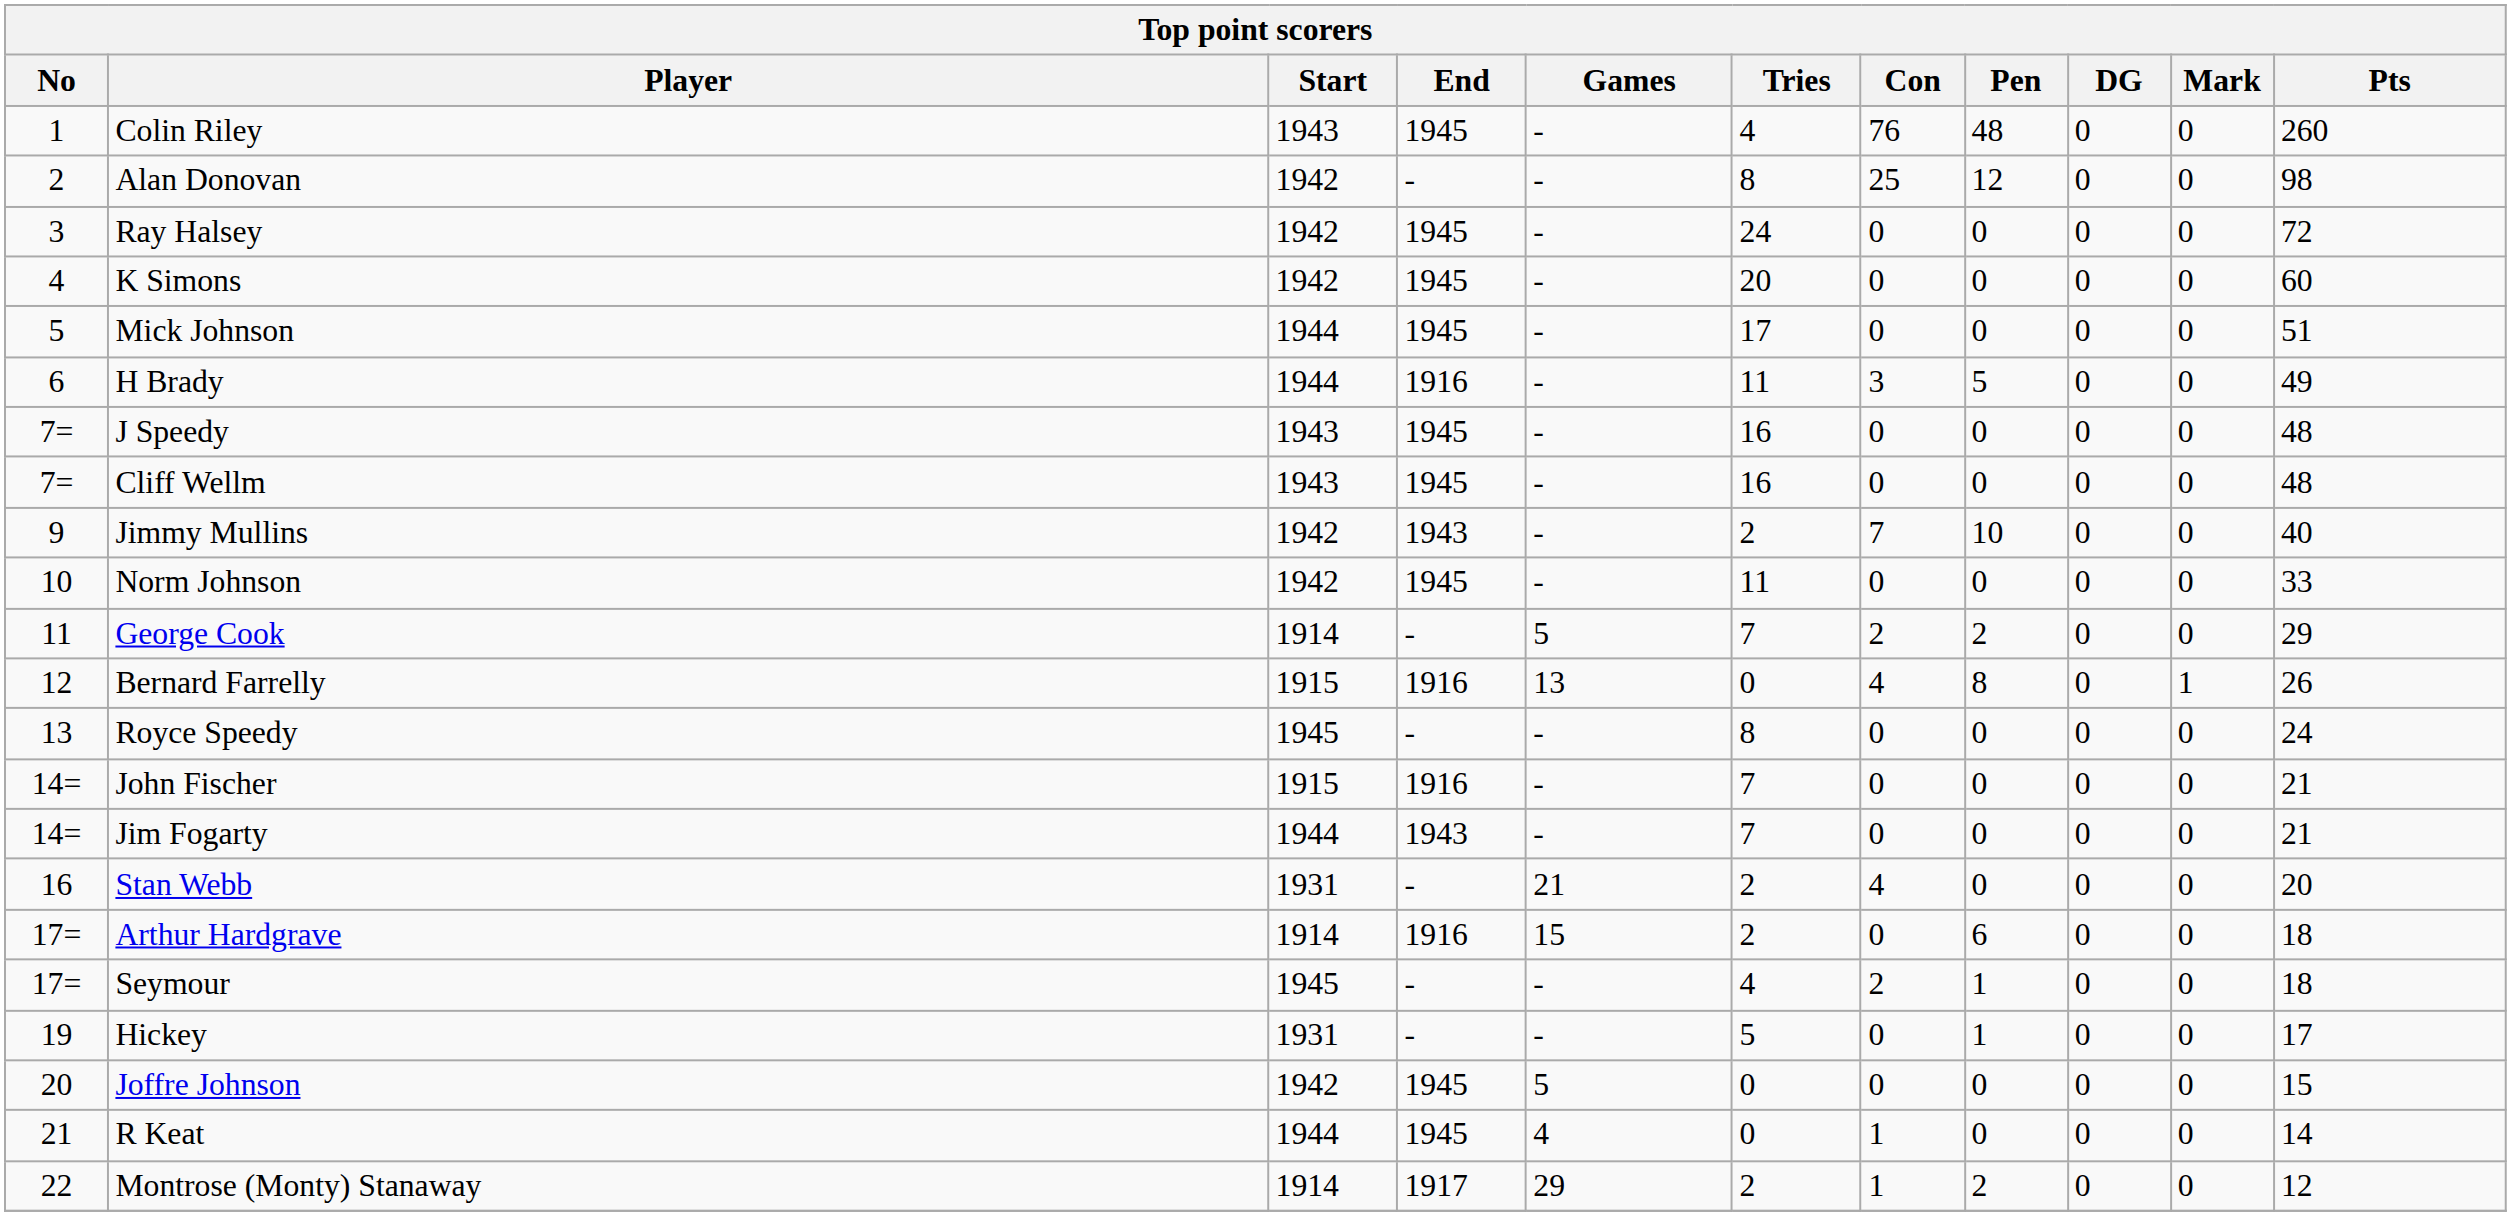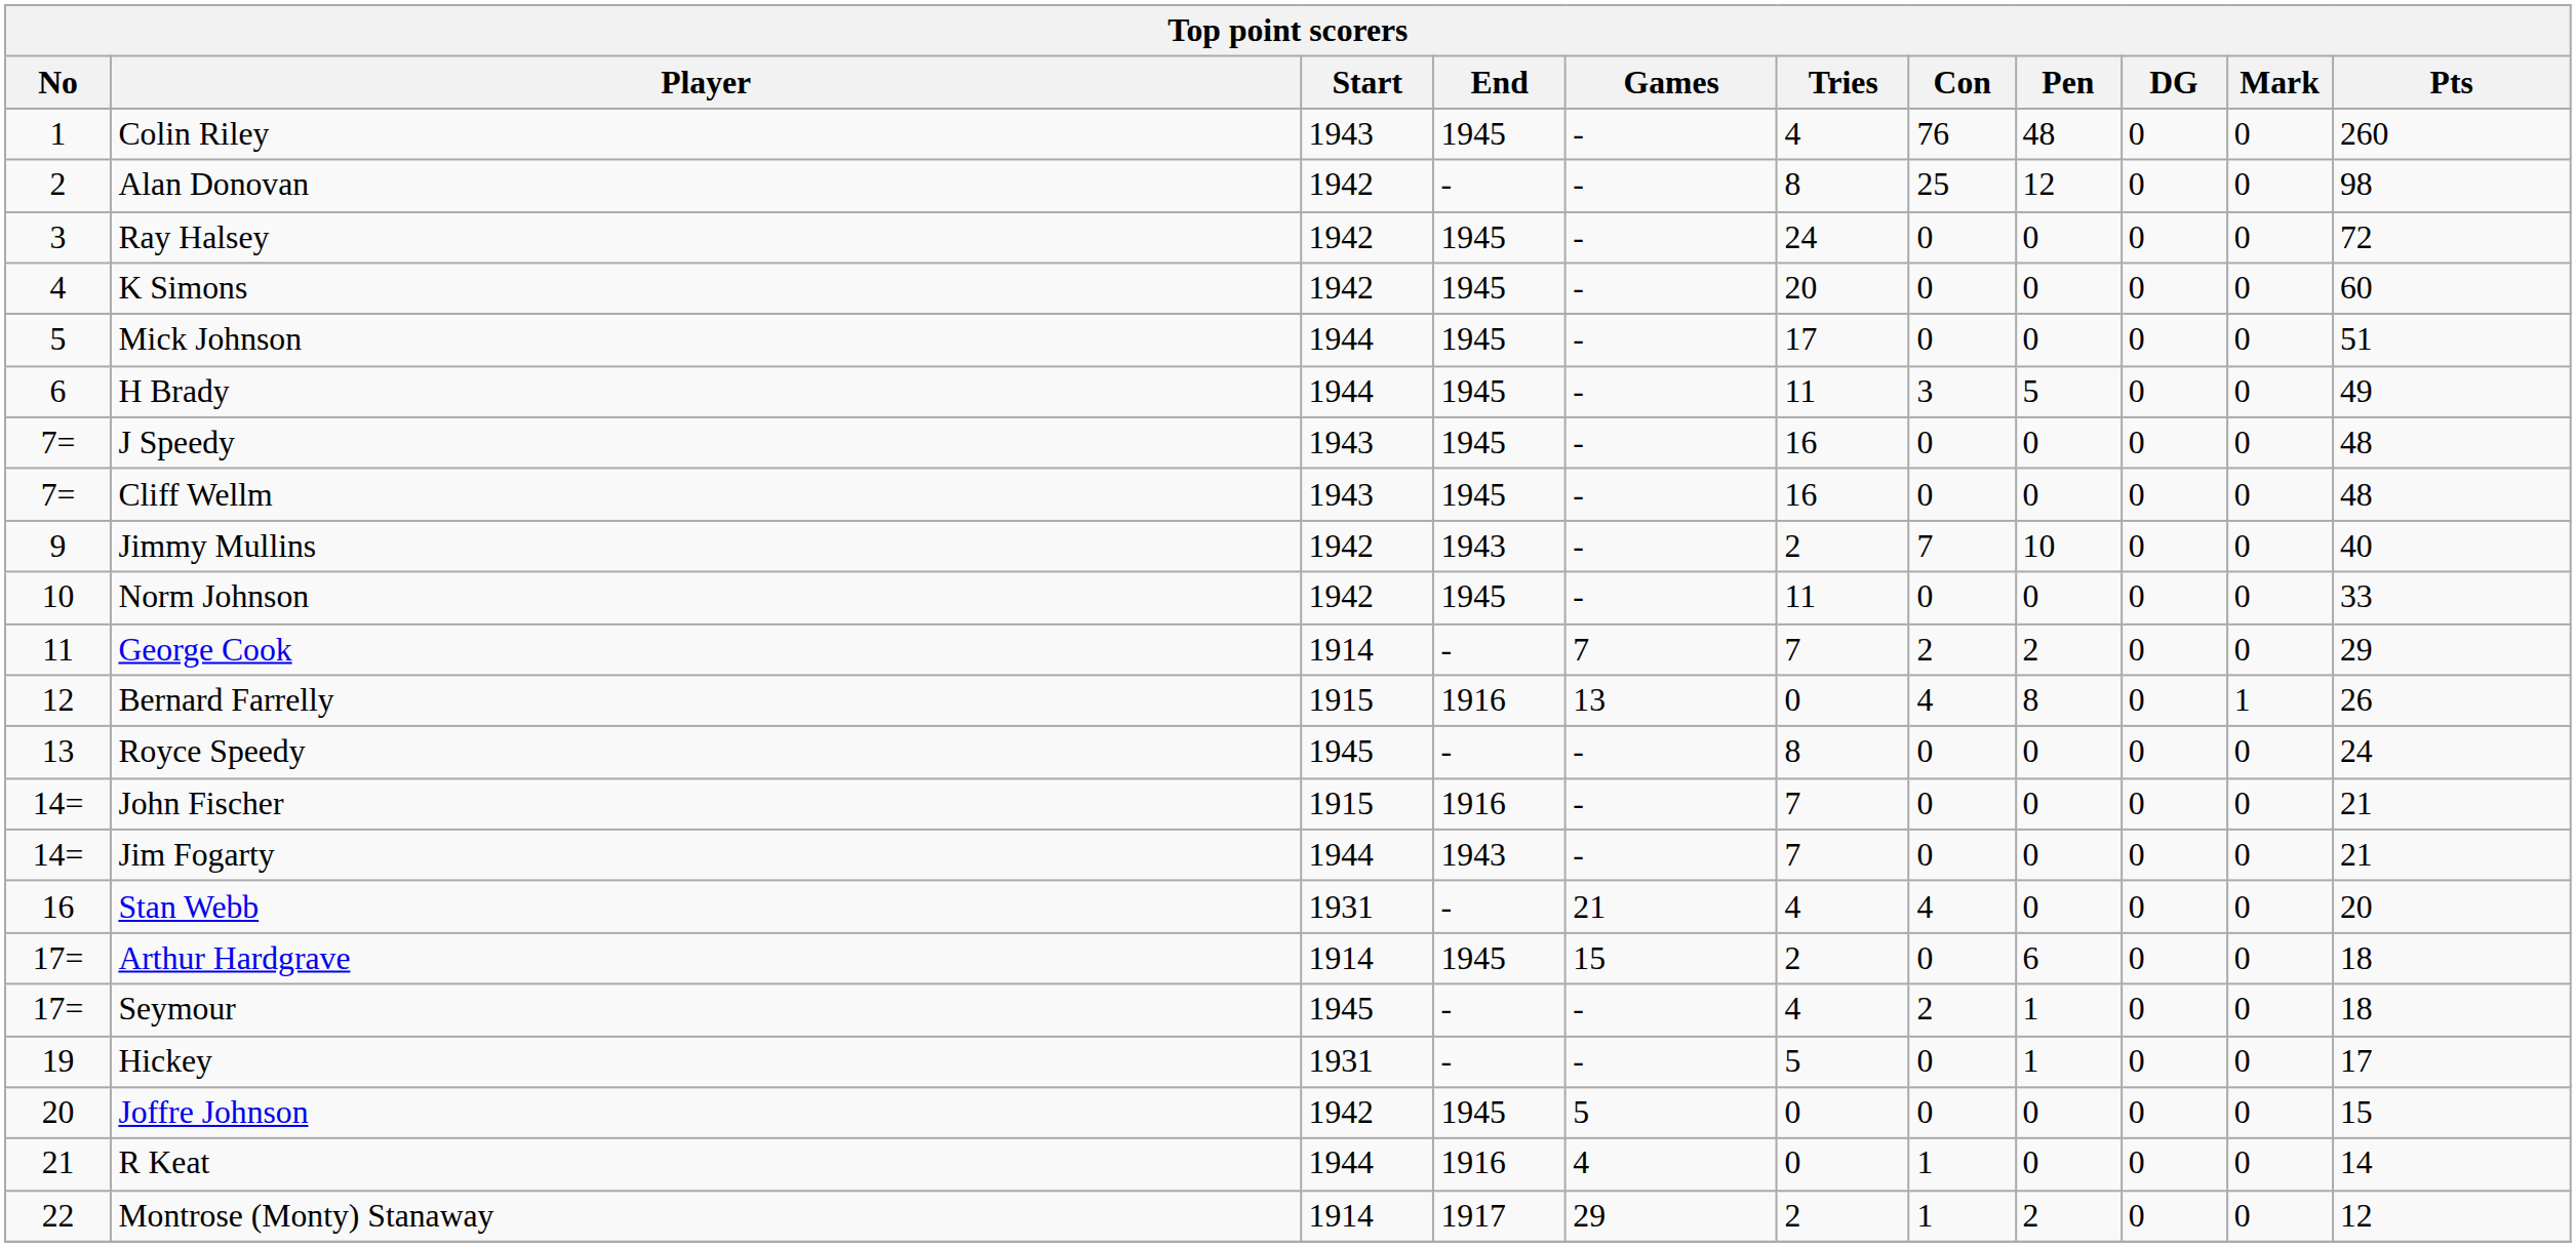H Brady | End: 1916 -> 1945
George Cook | Games: 5 -> 7
Stan Webb | Tries: 2 -> 4
Arthur Hardgrave | End: 1916 -> 1945
R Keat | End: 1945 -> 1916
